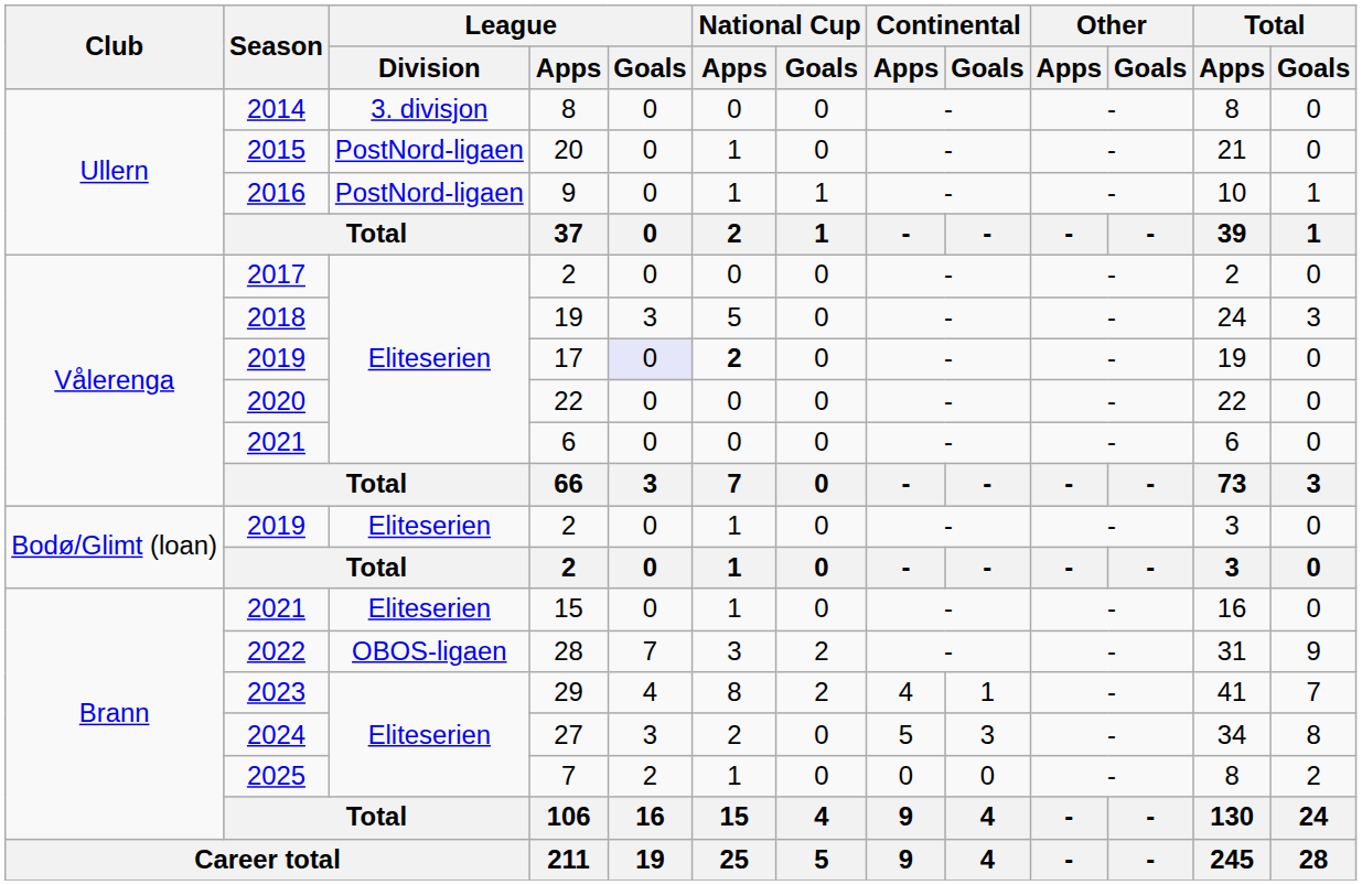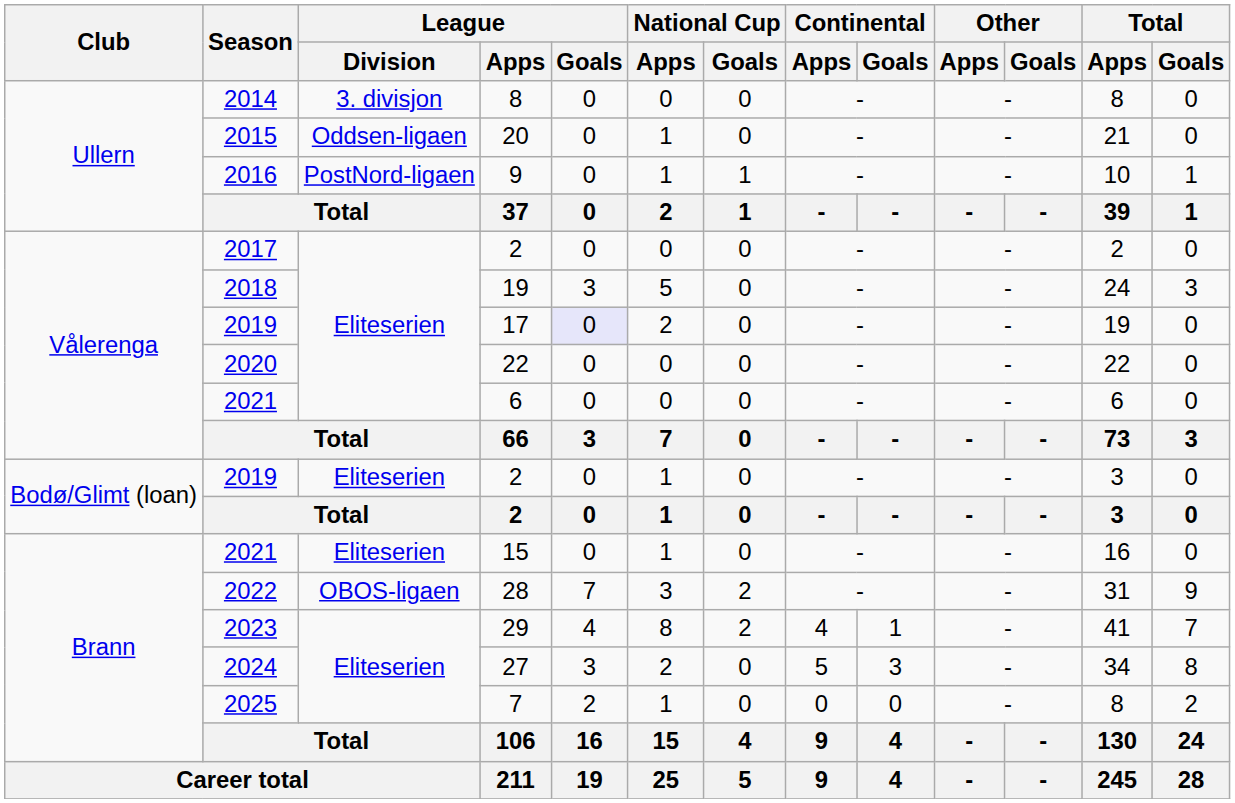20 | League / Division: PostNord-ligaen -> Oddsen-ligaen
17 | National Cup / Apps: bold -> normal
